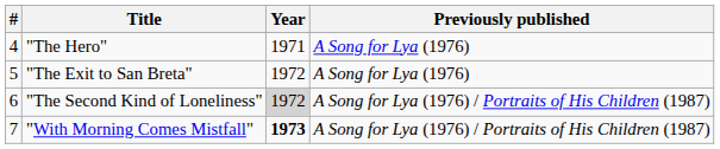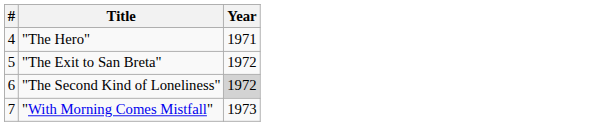- column: Previously published | A Song for Lya (1976) | A Song for Lya (1976) | A Song for Lya (1976) / Portraits of His Children (1987) | A Song for Lya (1976) / Portraits of His Children (1987)
"With Morning Comes Mistfall" | Year: bold -> normal
